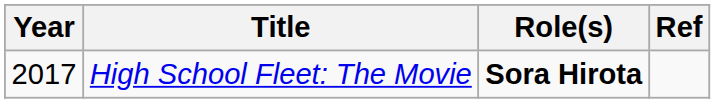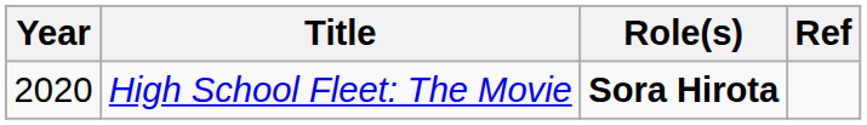High School Fleet: The Movie | Year: 2017 -> 2020
